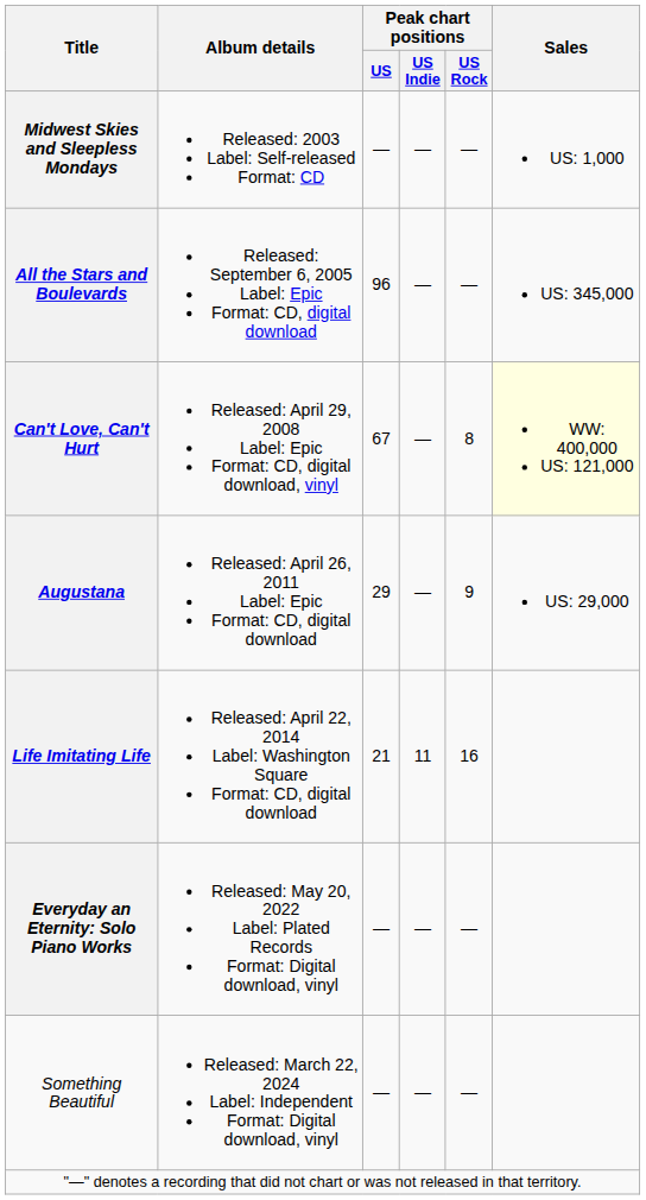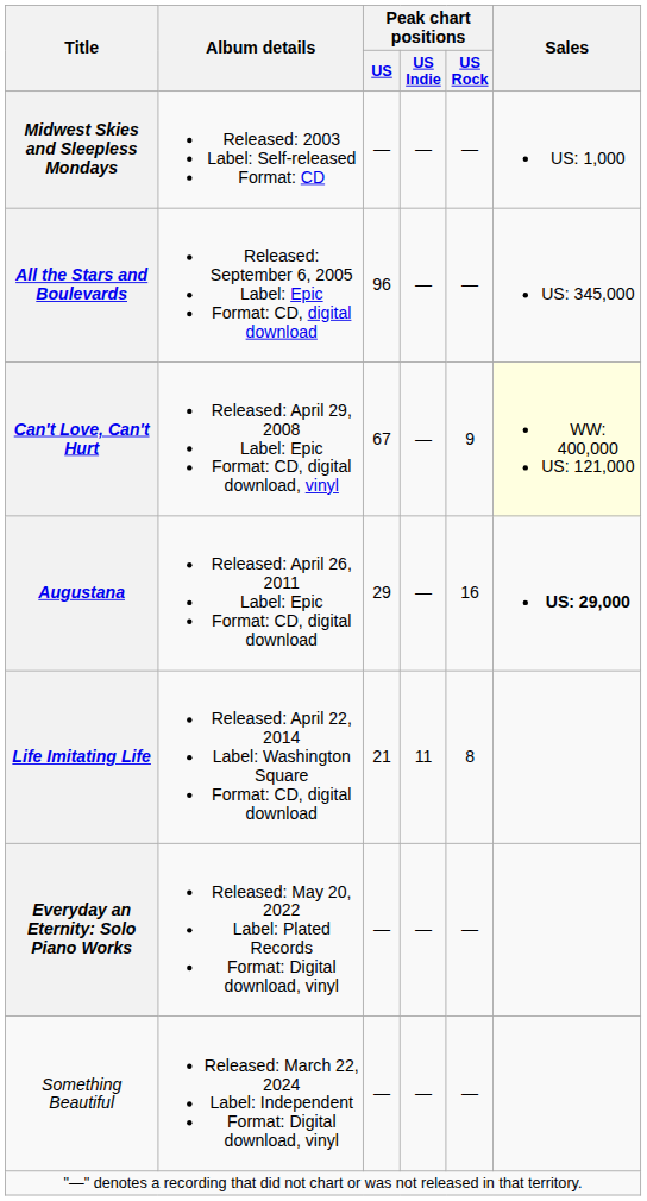Can't Love, Can't Hurt | Peak chart positions / US Rock: 8 -> 9
Augustana | Peak chart positions / US Rock: 9 -> 16
Augustana | Sales: normal -> bold
Life Imitating Life | Peak chart positions / US Rock: 16 -> 8
